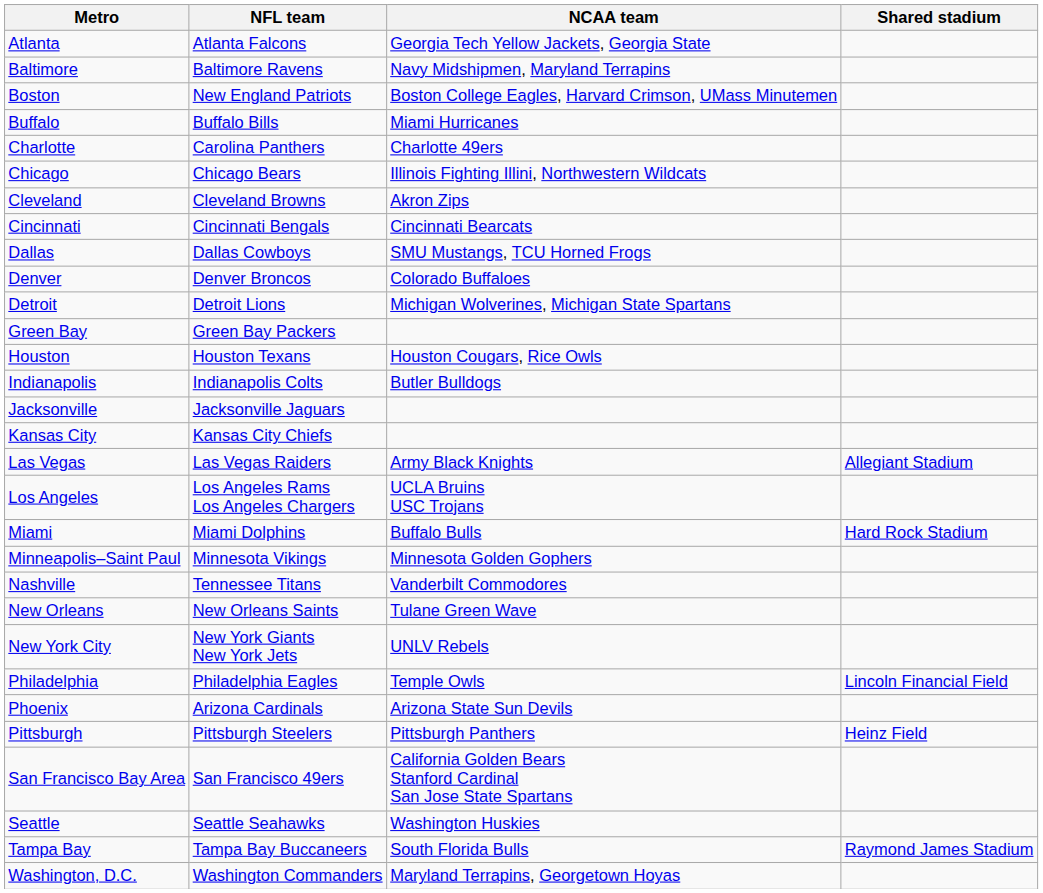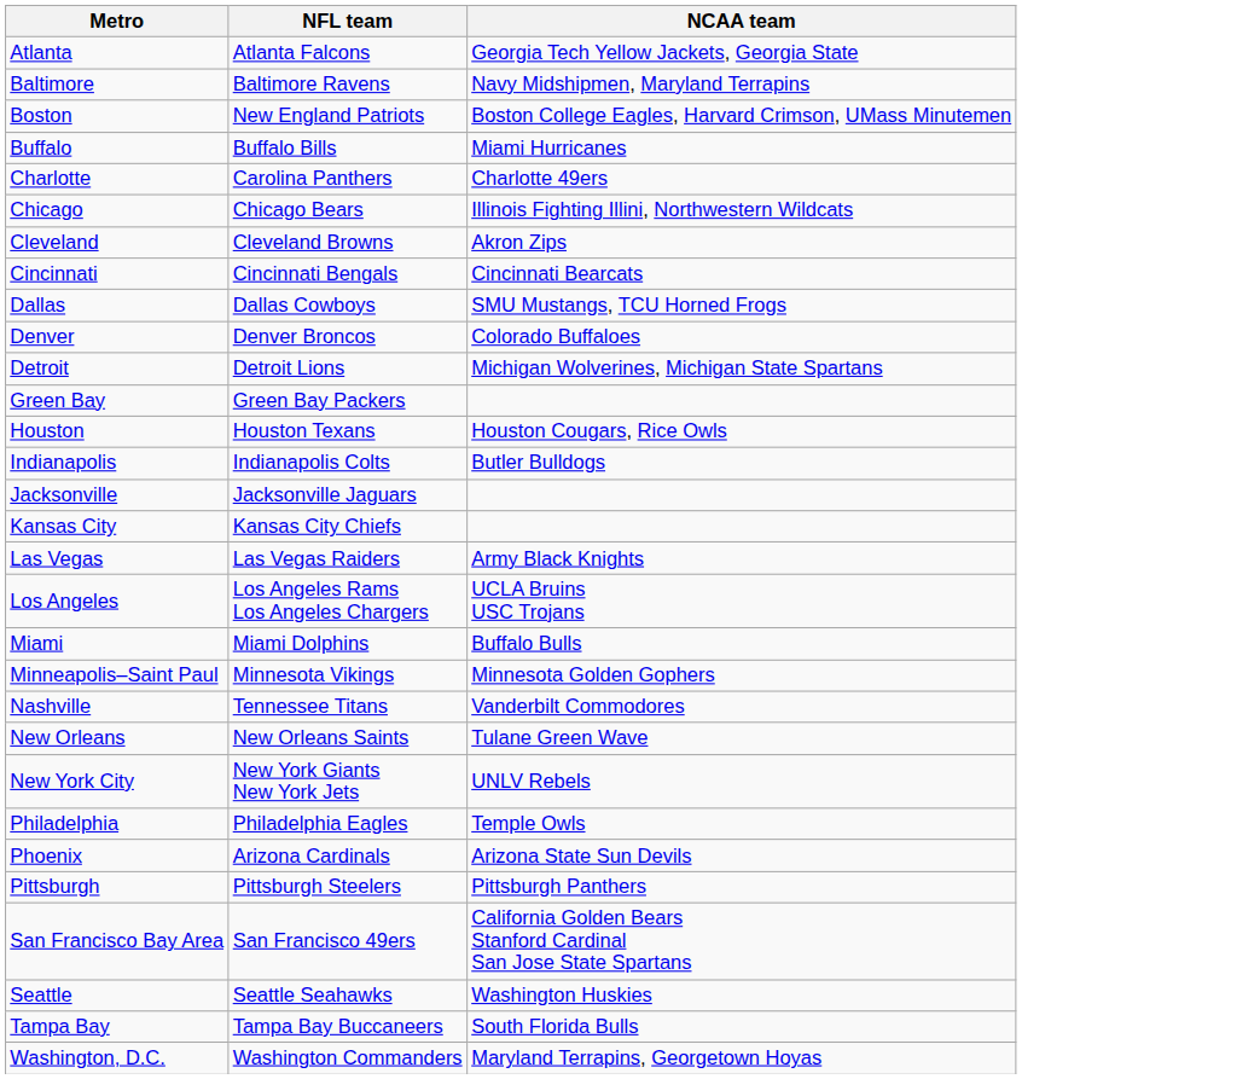- column: Shared stadium | Allegiant Stadium | Hard Rock Stadium | Lincoln Financial Field | Heinz Field | Raymond James Stadium
